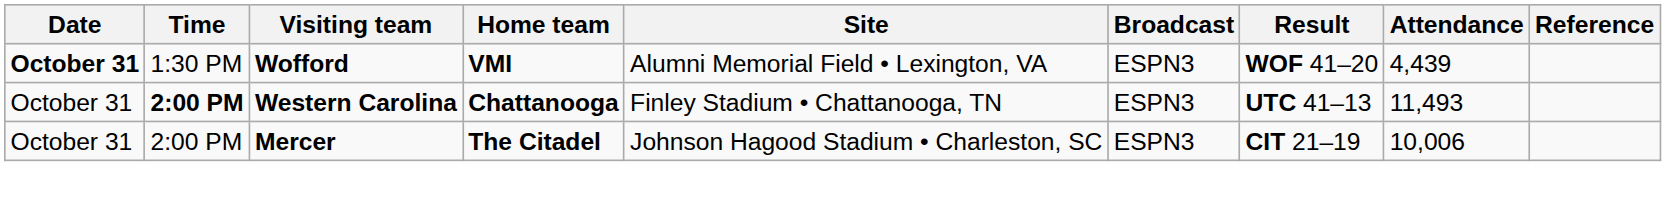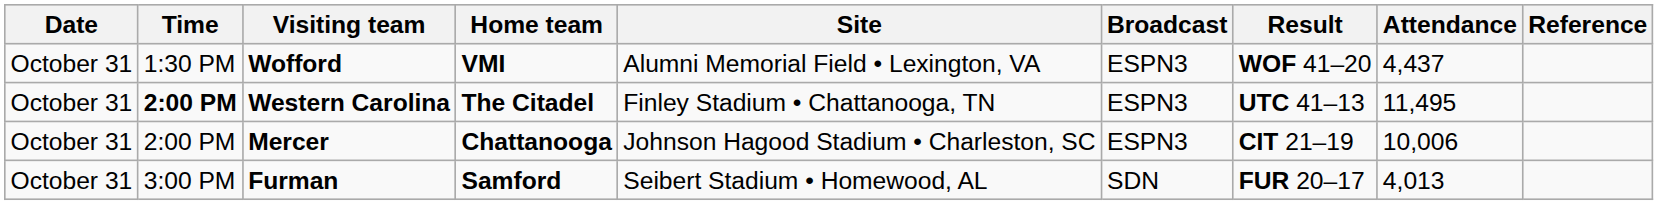Wofford | Date: bold -> normal
Wofford | Attendance: 4,439 -> 4,437
Western Carolina | Home team: Chattanooga -> The Citadel
Western Carolina | Attendance: 11,493 -> 11,495
Mercer | Home team: The Citadel -> Chattanooga
+ row: October 31 | 3:00 PM | Furman | Samford | Seibert Stadium • Homewood, AL | SDN | FUR 20–17 | 4,013
